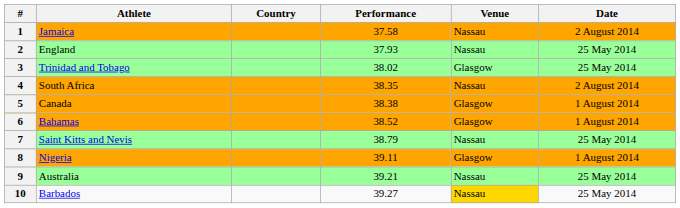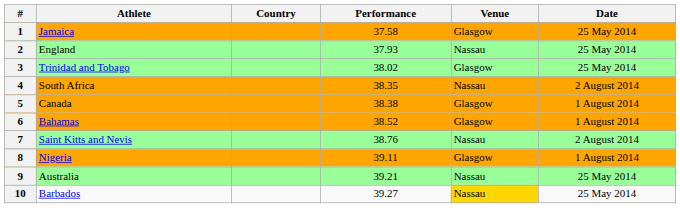1 | Venue: Nassau -> Glasgow
1 | Date: 2 August 2014 -> 25 May 2014
7 | Performance: 38.79 -> 38.76
7 | Date: 25 May 2014 -> 2 August 2014
